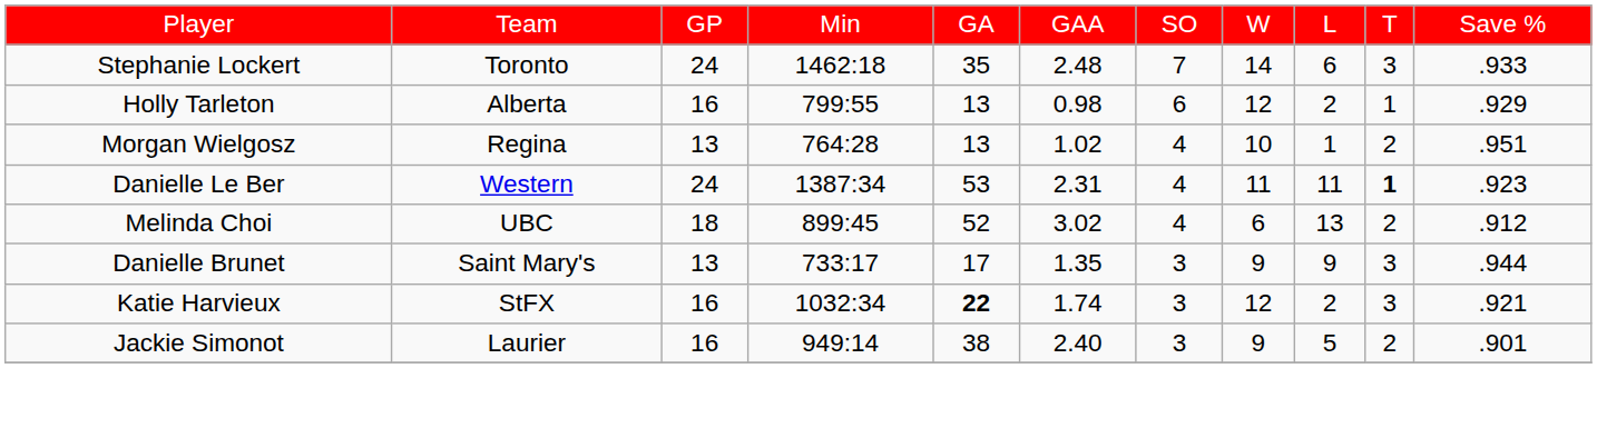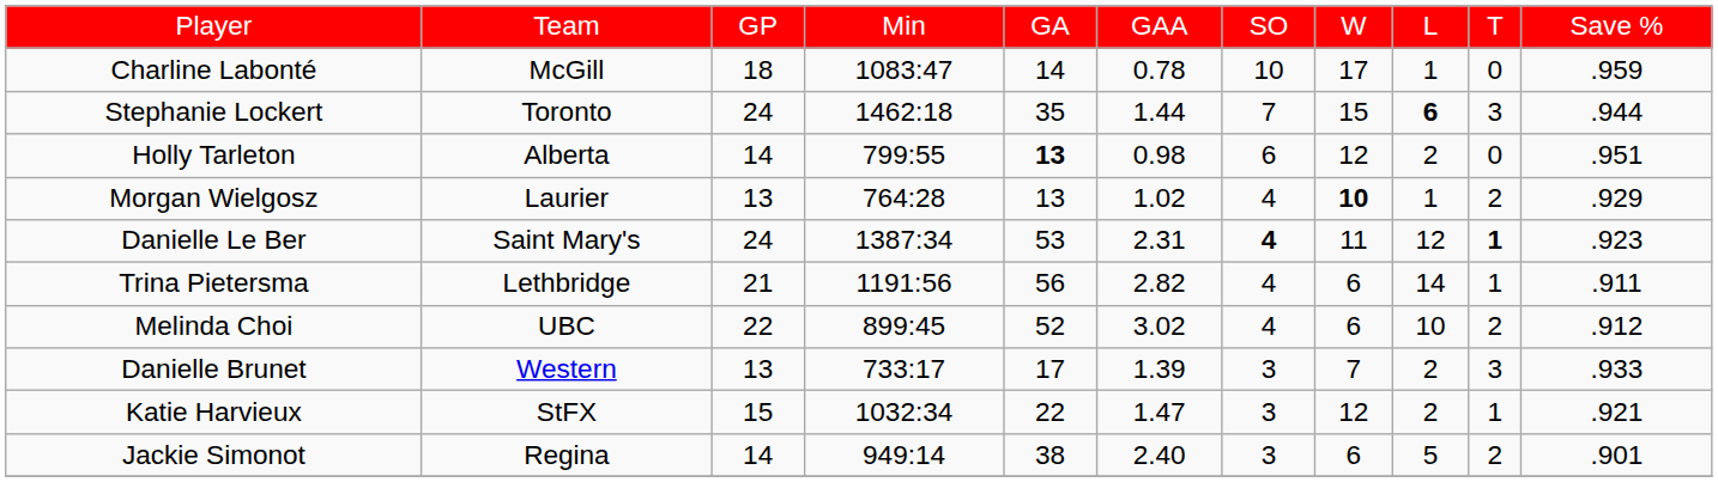+ row: Charline Labonté | McGill | 18 | 1083:47 | 14 | 0.78 | 10 | 17 | 1 | 0 | .959
Stephanie Lockert | column 6: 2.48 -> 1.44
Stephanie Lockert | column 8: 14 -> 15
Stephanie Lockert | column 9: normal -> bold
Stephanie Lockert | column 11: .933 -> .944
Holly Tarleton | column 3: 16 -> 14
Holly Tarleton | column 5: normal -> bold
Holly Tarleton | column 10: 1 -> 0
Holly Tarleton | column 11: .929 -> .951
Morgan Wielgosz | column 2: Regina -> Laurier
Morgan Wielgosz | column 8: normal -> bold
Morgan Wielgosz | column 11: .951 -> .929
Danielle Le Ber | column 2: Western -> Saint Mary's
Danielle Le Ber | column 7: normal -> bold
Danielle Le Ber | column 9: 11 -> 12
+ row: Trina Pietersma | Lethbridge | 21 | 1191:56 | 56 | 2.82 | 4 | 6 | 14 | 1 | .911
Melinda Choi | column 3: 18 -> 22
Melinda Choi | column 9: 13 -> 10
Danielle Brunet | column 2: Saint Mary's -> Western
Danielle Brunet | column 6: 1.35 -> 1.39
Danielle Brunet | column 8: 9 -> 7
Danielle Brunet | column 9: 9 -> 2
Danielle Brunet | column 11: .944 -> .933
Katie Harvieux | column 3: 16 -> 15
Katie Harvieux | column 5: bold -> normal
Katie Harvieux | column 6: 1.74 -> 1.47
Katie Harvieux | column 10: 3 -> 1
Jackie Simonot | column 2: Laurier -> Regina
Jackie Simonot | column 3: 16 -> 14
Jackie Simonot | column 8: 9 -> 6
